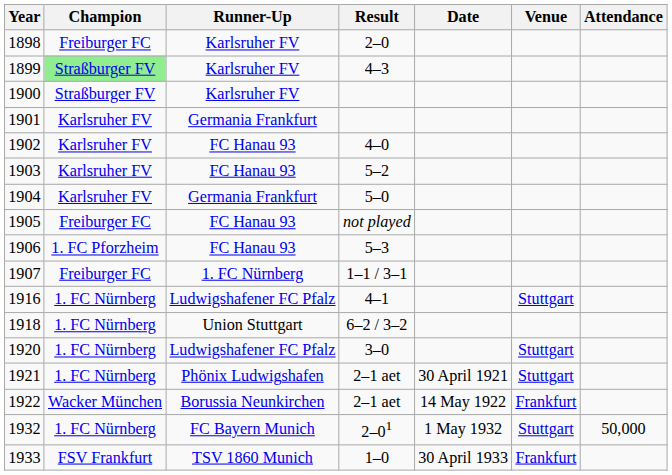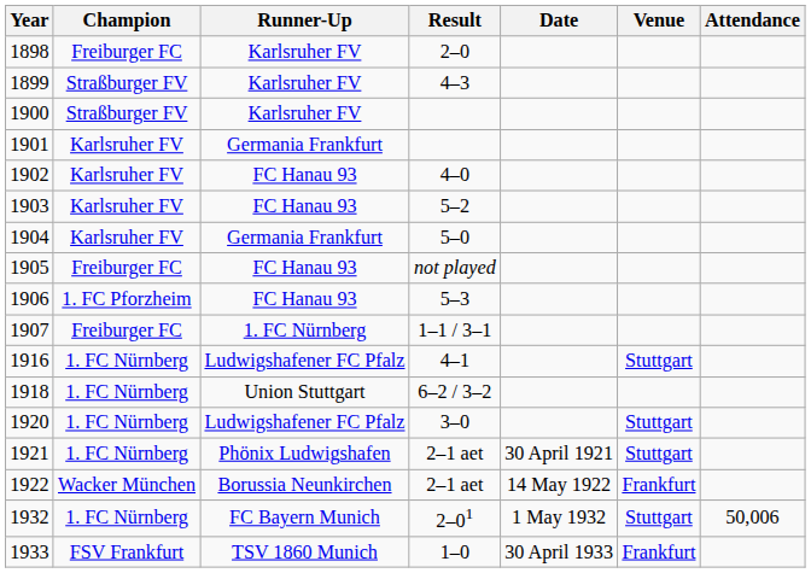1899 | Champion: lightgreen background -> no background
1932 | Attendance: 50,000 -> 50,006
